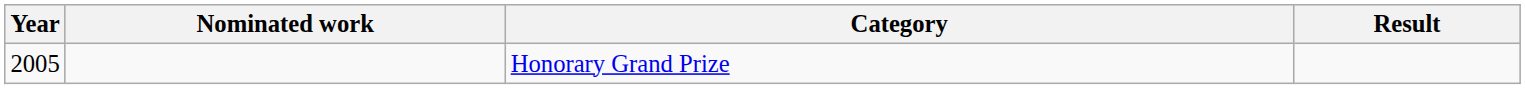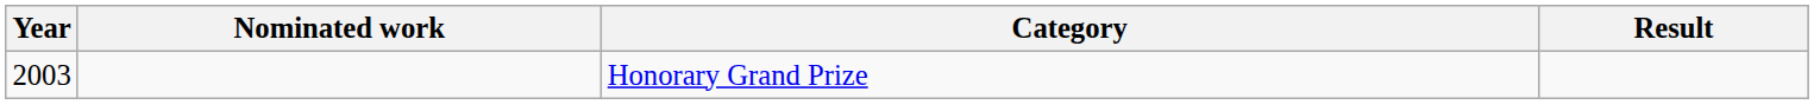Honorary Grand Prize | Year: 2005 -> 2003
